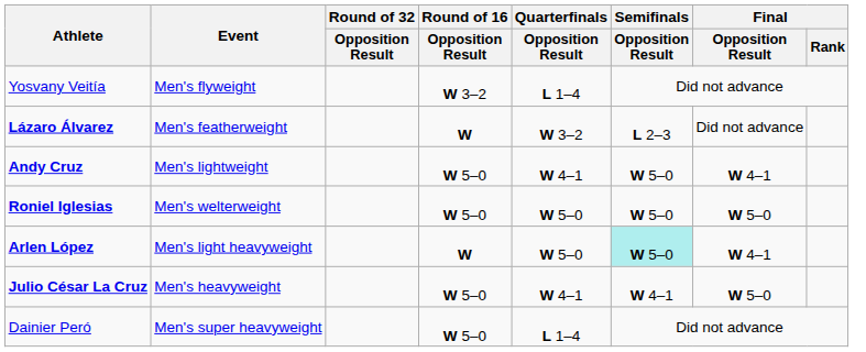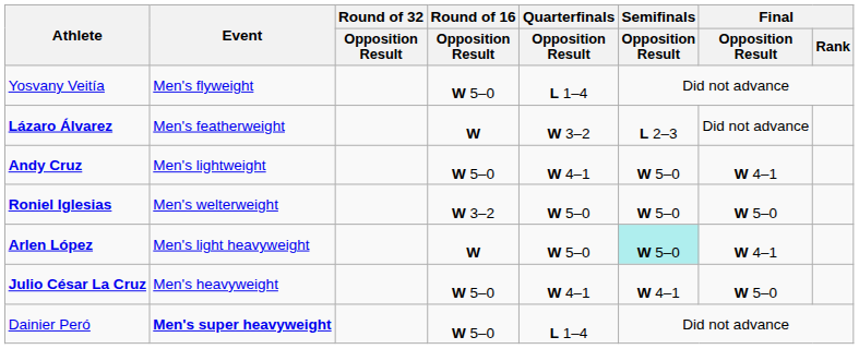Yosvany Veitía | Round of 16 / Opposition Result: W 3–2 -> W 5–0
Roniel Iglesias | Round of 16 / Opposition Result: W 5–0 -> W 3–2
Dainier Peró | Event: normal -> bold
